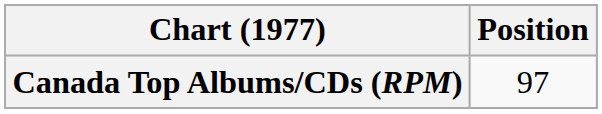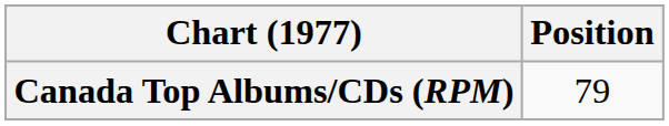Canada Top Albums/CDs (RPM) | Position: 97 -> 79
